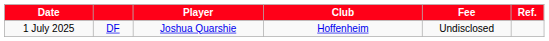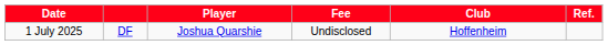columns swapped: Club <-> Fee
